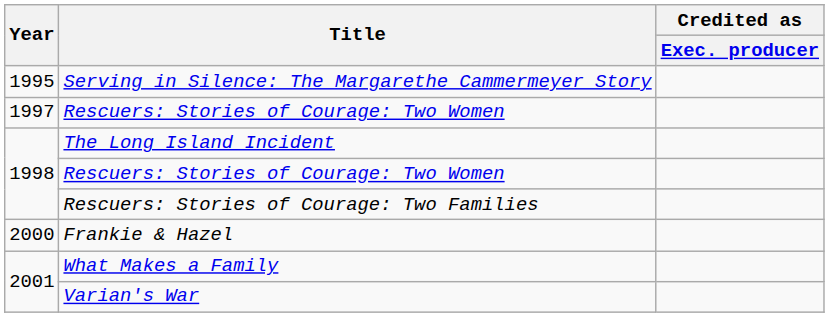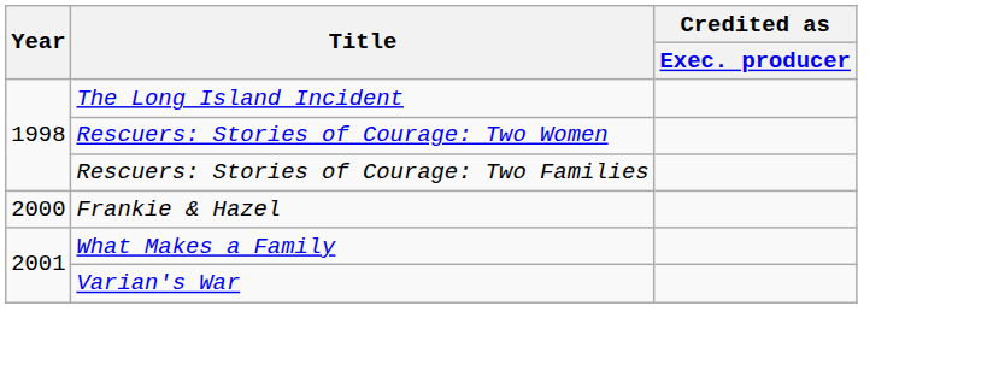- row: 1995 | Serving in Silence: The Margarethe Cammermeyer Story
- row: 1997 | Rescuers: Stories of Courage: Two Women
